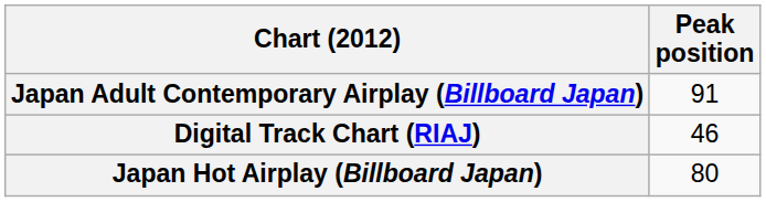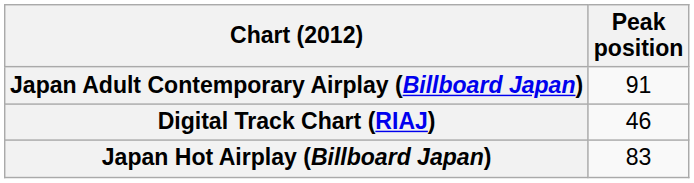Japan Hot Airplay (Billboard Japan) | Peak position: 80 -> 83
